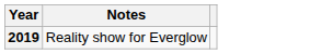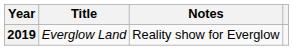+ column: Title | Everglow Land
